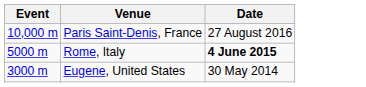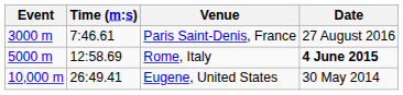+ column: Time (m:s) | 7:46.61 | 12:58.69 | 26:49.41
Paris Saint-Denis, France | Event: 10,000 m -> 3000 m
Eugene, United States | Event: 3000 m -> 10,000 m
